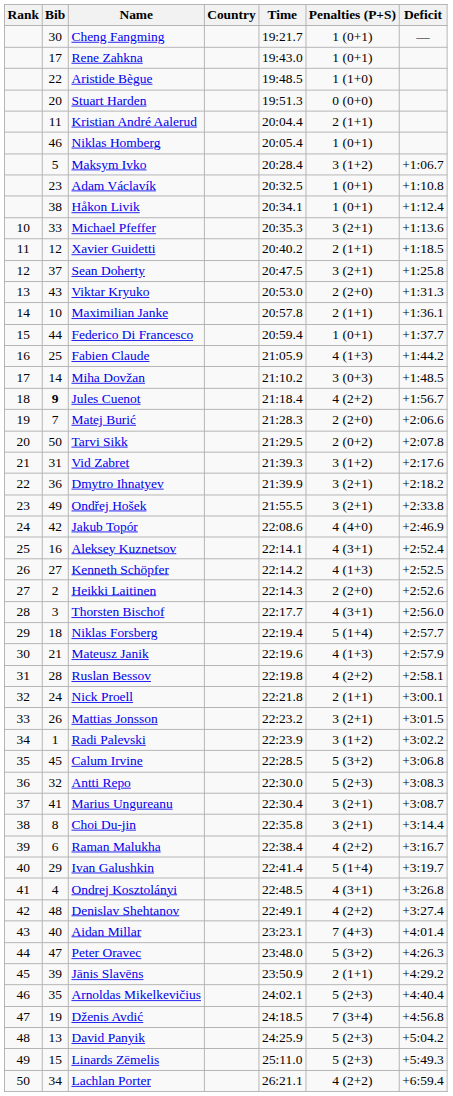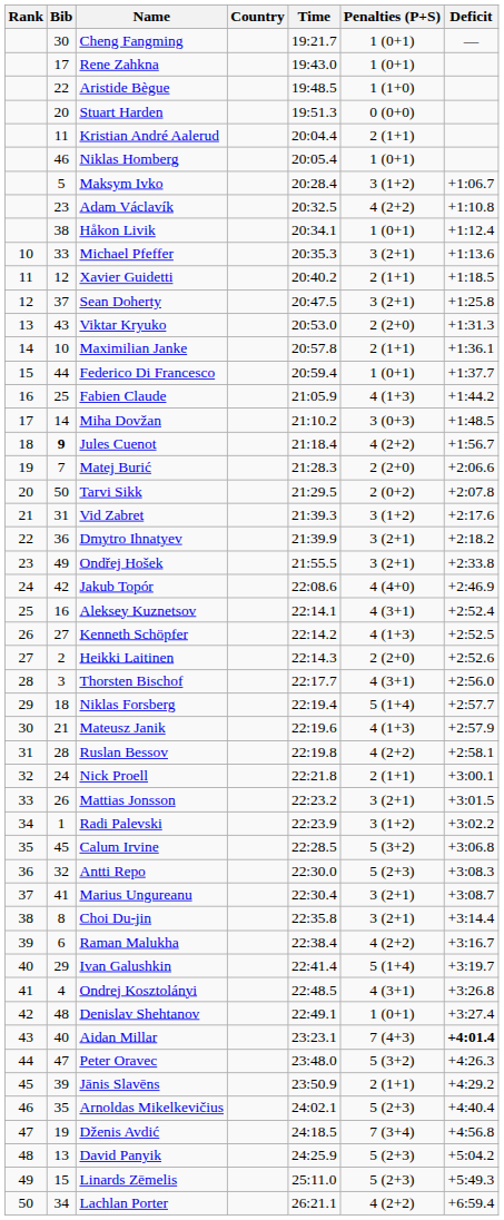Adam Václavík | Penalties (P+S): 1 (0+1) -> 4 (2+2)
Denislav Shehtanov | Penalties (P+S): 4 (2+2) -> 1 (0+1)
Aidan Millar | Deficit: normal -> bold
